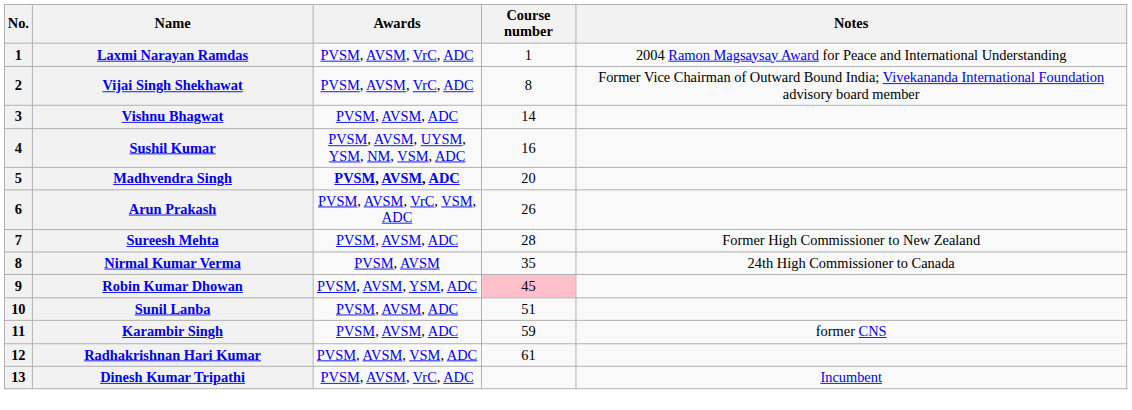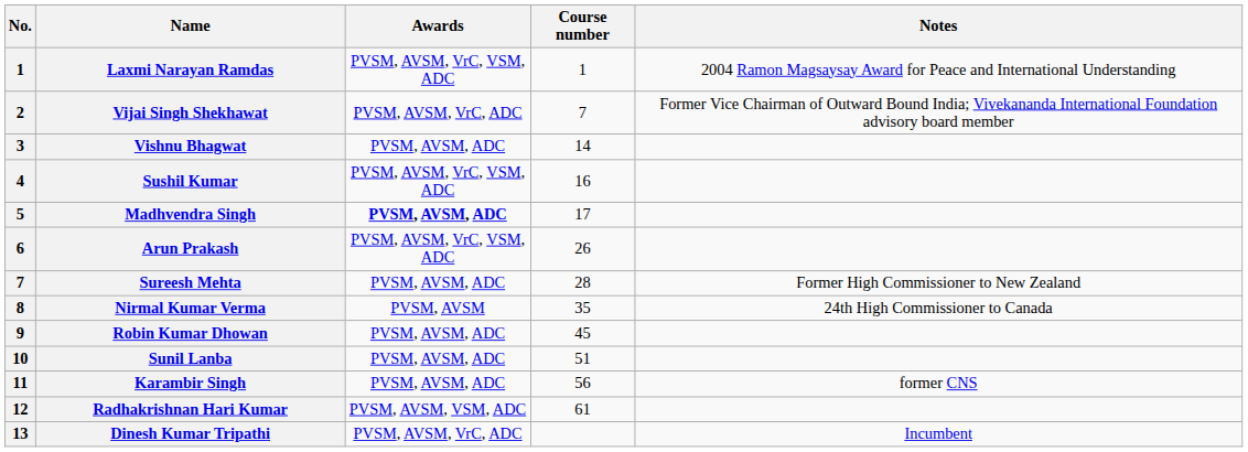Laxmi Narayan Ramdas | Awards: PVSM, AVSM, VrC, ADC -> PVSM, AVSM, VrC, VSM, ADC
Vijai Singh Shekhawat | Course number: 8 -> 7
Sushil Kumar | Awards: PVSM, AVSM, UYSM, YSM, NM, VSM, ADC -> PVSM, AVSM, VrC, VSM, ADC
Madhvendra Singh | Course number: 20 -> 17
Robin Kumar Dhowan | Awards: PVSM, AVSM, YSM, ADC -> PVSM, AVSM, ADC
Robin Kumar Dhowan | Course number: pink background -> no background
Karambir Singh | Course number: 59 -> 56
